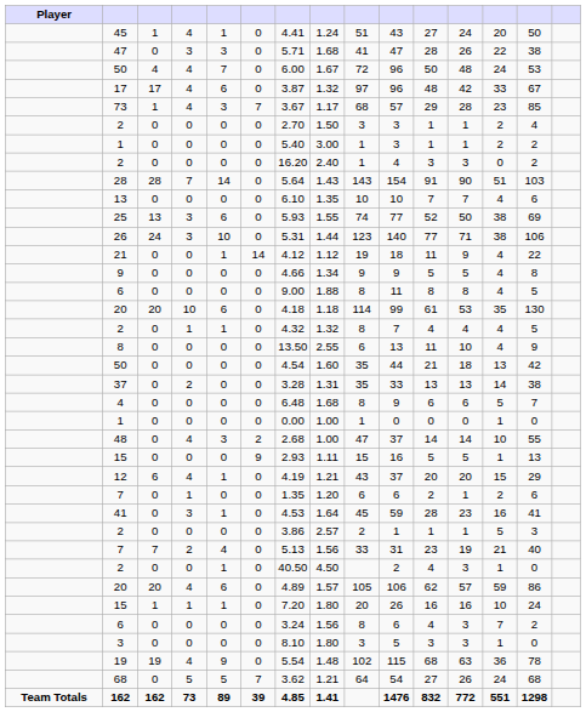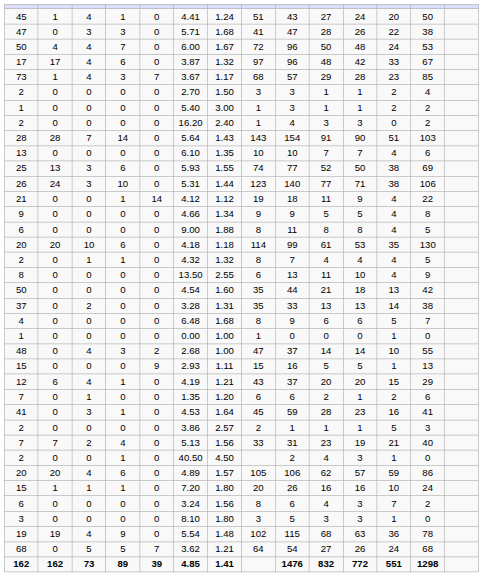- column: Player | Team Totals
